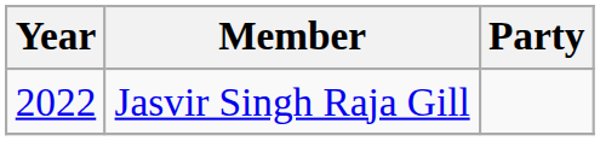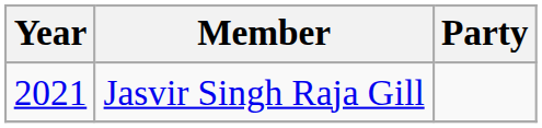Jasvir Singh Raja Gill | Year: 2022 -> 2021
